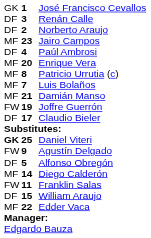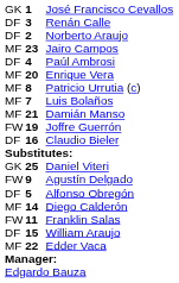Claudio Bieler | column 2: 17 -> 16
Daniel Viteri | column 1: bold -> normal
